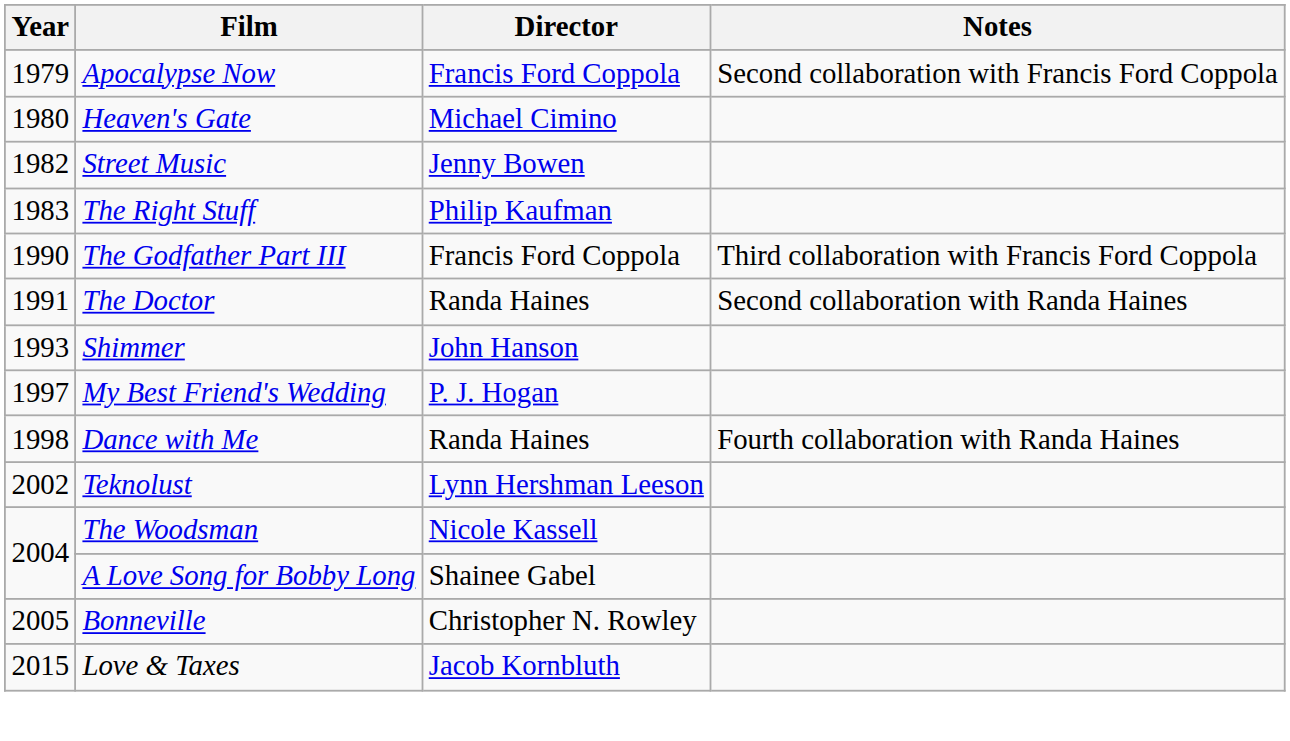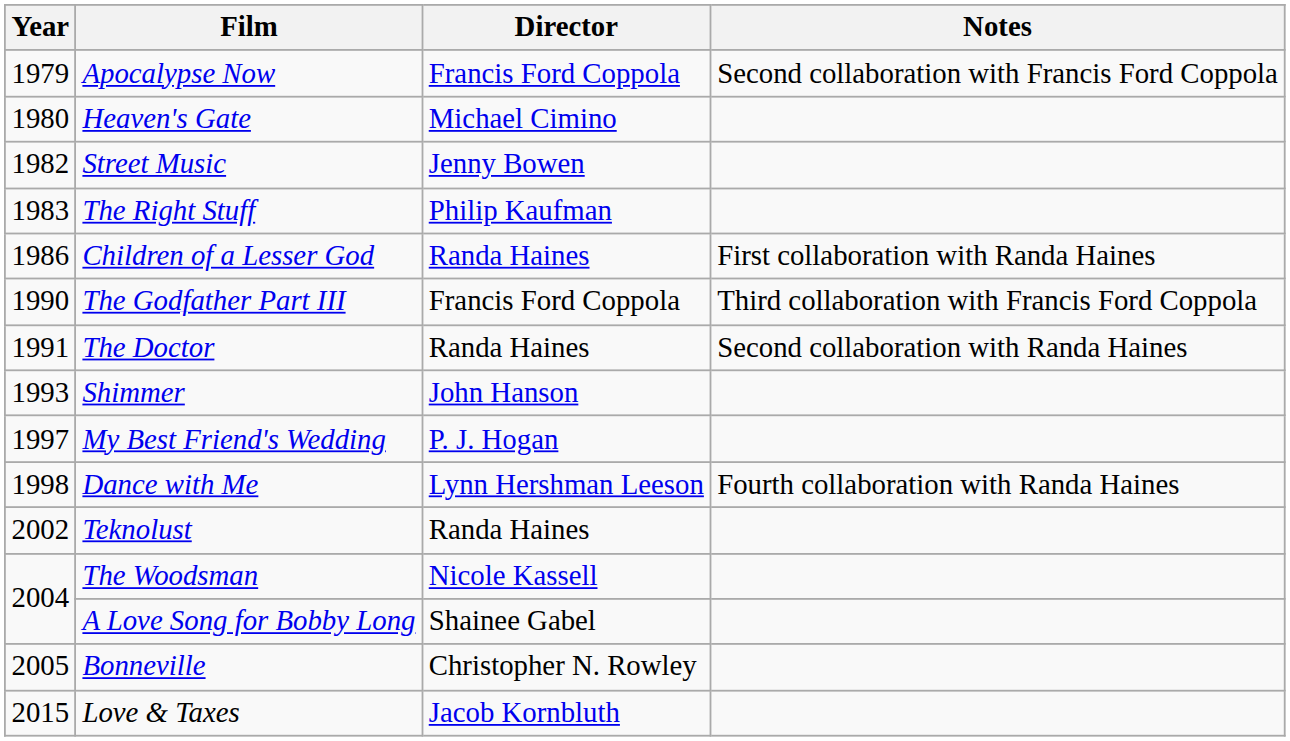+ row: 1986 | Children of a Lesser God | Randa Haines | First collaboration with Randa Haines
Dance with Me | Director: Randa Haines -> Lynn Hershman Leeson
Teknolust | Director: Lynn Hershman Leeson -> Randa Haines
